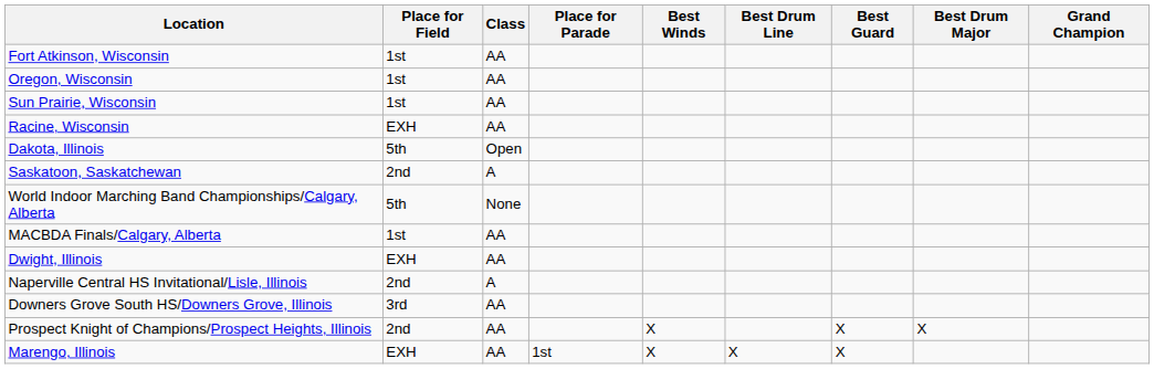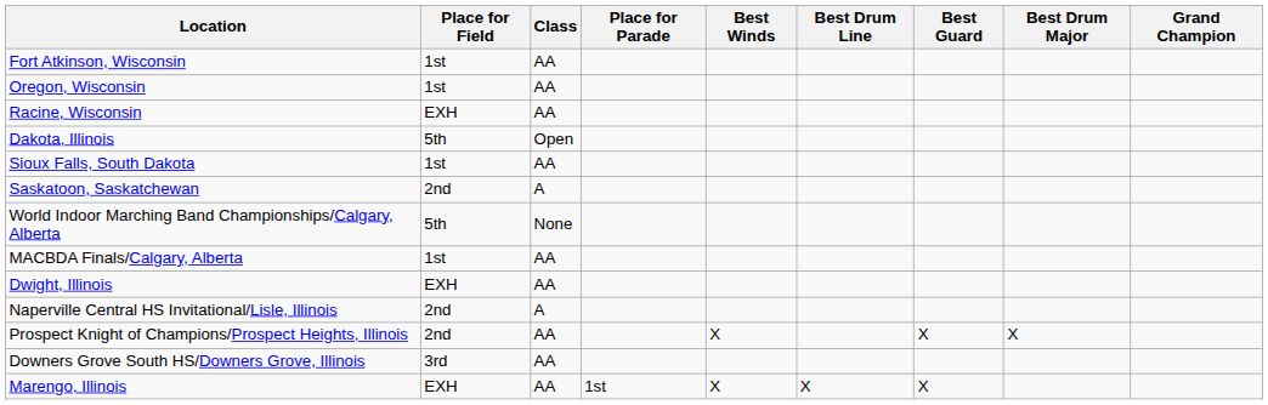- row: Sun Prairie, Wisconsin | 1st | AA
+ row: Sioux Falls, South Dakota | 1st | AA
rows swapped: Downers Grove South HS/Downers Grove, Illinois <-> Prospect Knight of Champions/Prospect Heights, Illinois
